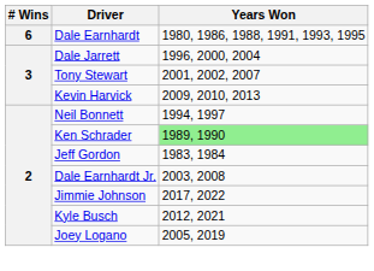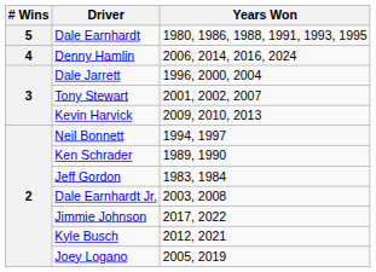Dale Earnhardt | # Wins: 6 -> 5
+ row: 4 | Denny Hamlin | 2006, 2014, 2016, 2024
Ken Schrader | Years Won: lightgreen background -> no background
